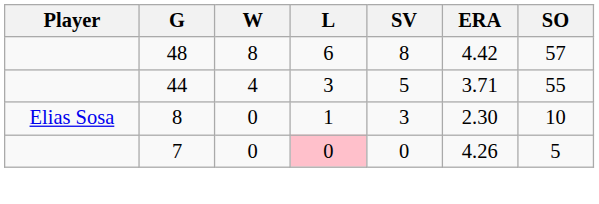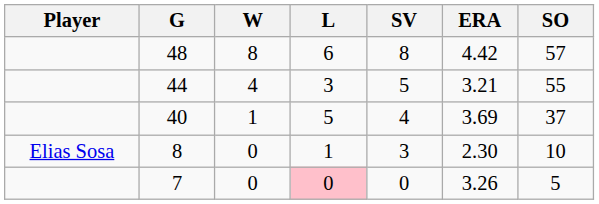44 | ERA: 3.71 -> 3.21
+ row: 40 | 1 | 5 | 4 | 3.69 | 37
7 | ERA: 4.26 -> 3.26
